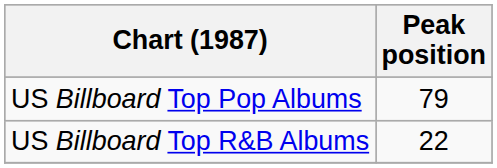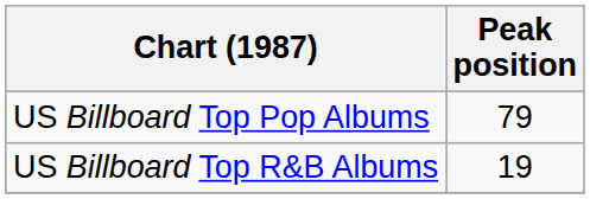US Billboard Top R&B Albums | Peak position: 22 -> 19
